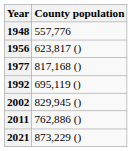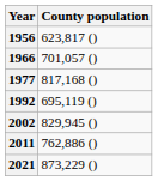- row: 1948 | 557,776
+ row: 1966 | 701,057 ()
